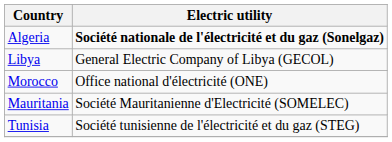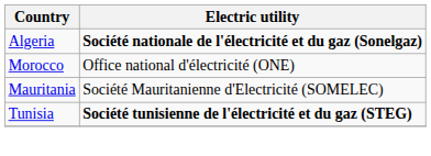- row: Libya | General Electric Company of Libya (GECOL)
Tunisia | Electric utility: normal -> bold
